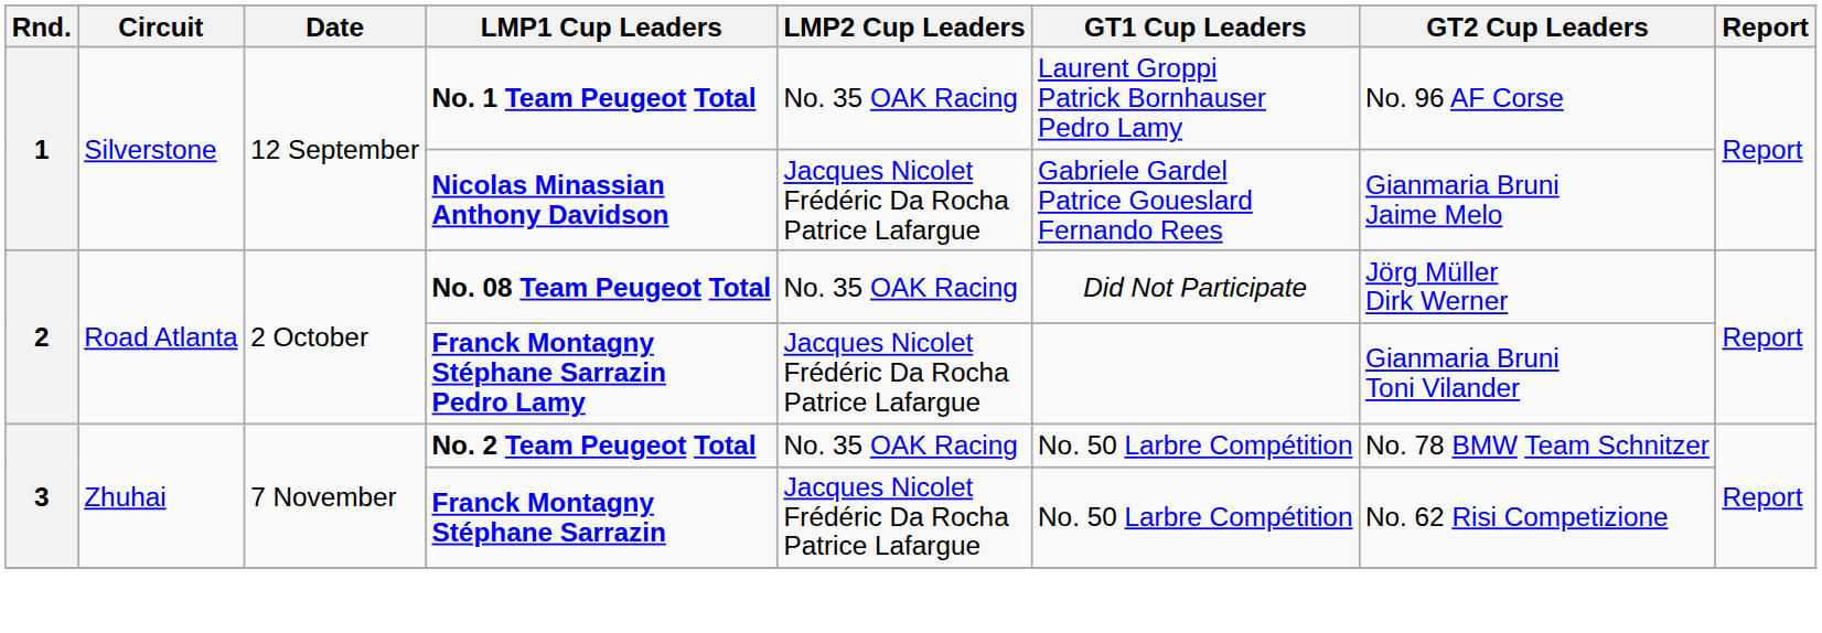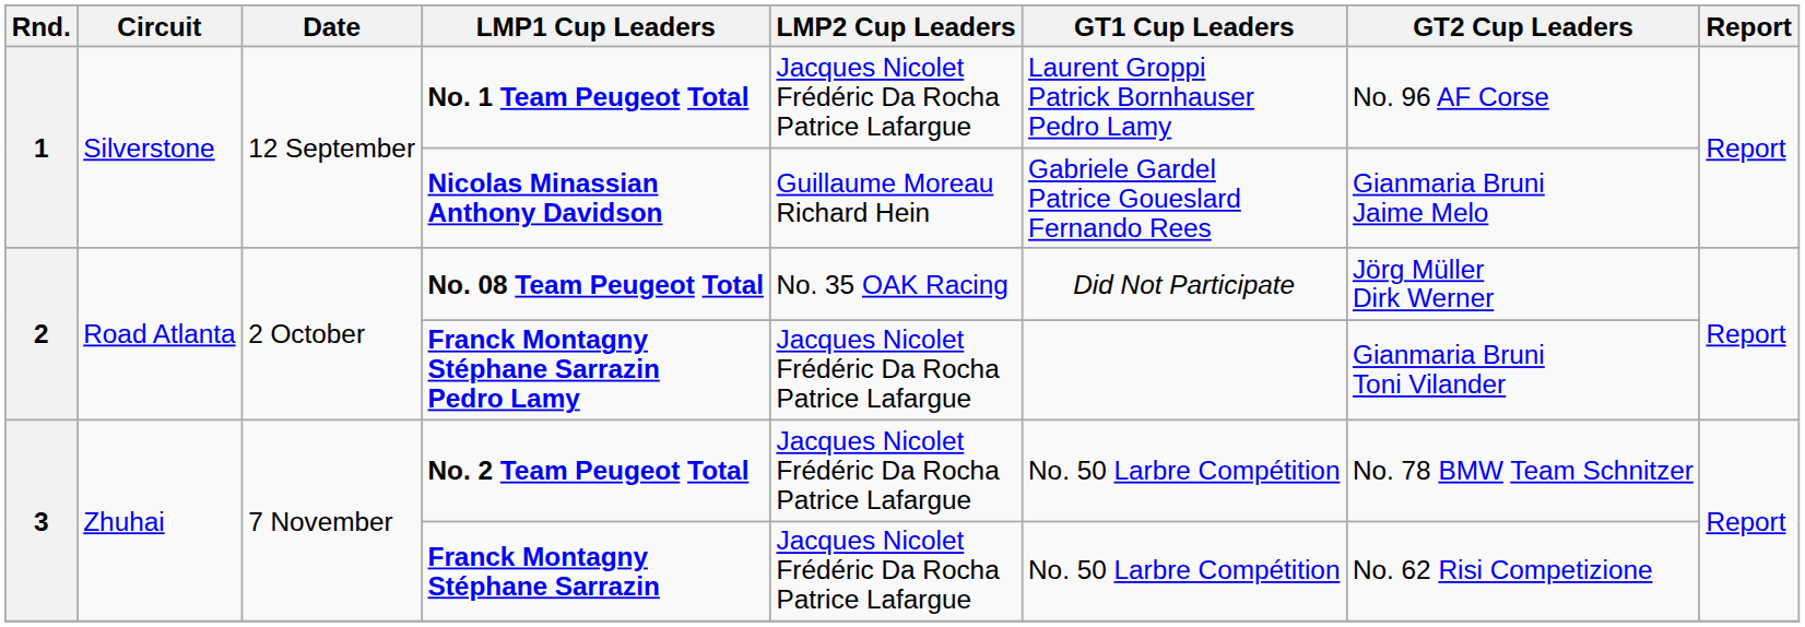No. 1 Team Peugeot Total | LMP2 Cup Leaders: No. 35 OAK Racing -> Jacques Nicolet Frédéric Da Rocha Patrice Lafargue
Nicolas Minassian Anthony Davidson | LMP2 Cup Leaders: Jacques Nicolet Frédéric Da Rocha Patrice Lafargue -> Guillaume Moreau Richard Hein
No. 2 Team Peugeot Total | LMP2 Cup Leaders: No. 35 OAK Racing -> Jacques Nicolet Frédéric Da Rocha Patrice Lafargue
